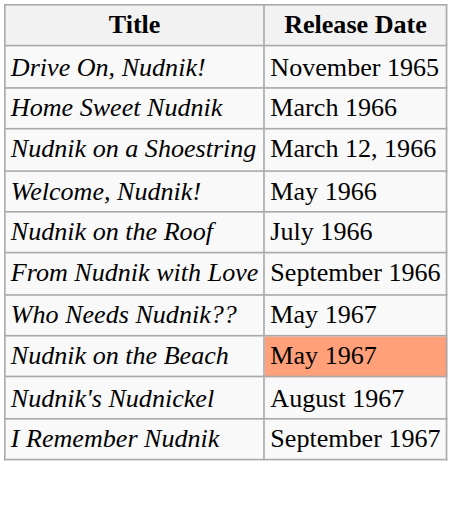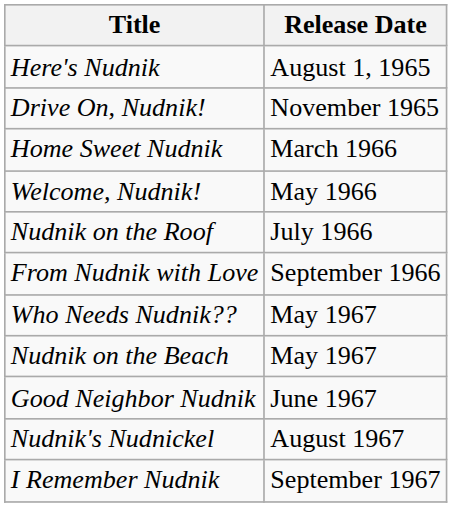+ row: Here's Nudnik | August 1, 1965
- row: Nudnik on a Shoestring | March 12, 1966
Nudnik on the Beach | Release Date: lightsalmon background -> no background
+ row: Good Neighbor Nudnik | June 1967
